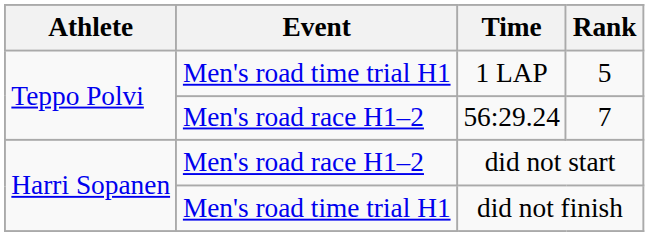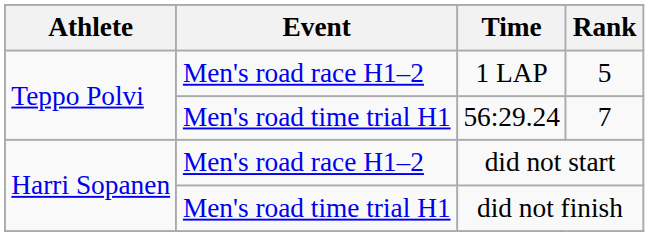1 LAP | Event: Men's road time trial H1 -> Men's road race H1–2
56:29.24 | Event: Men's road race H1–2 -> Men's road time trial H1
